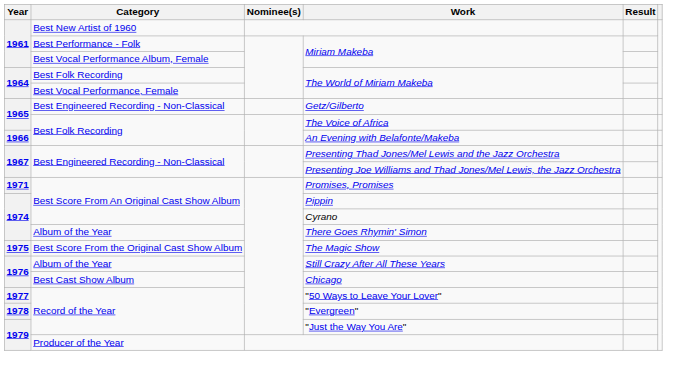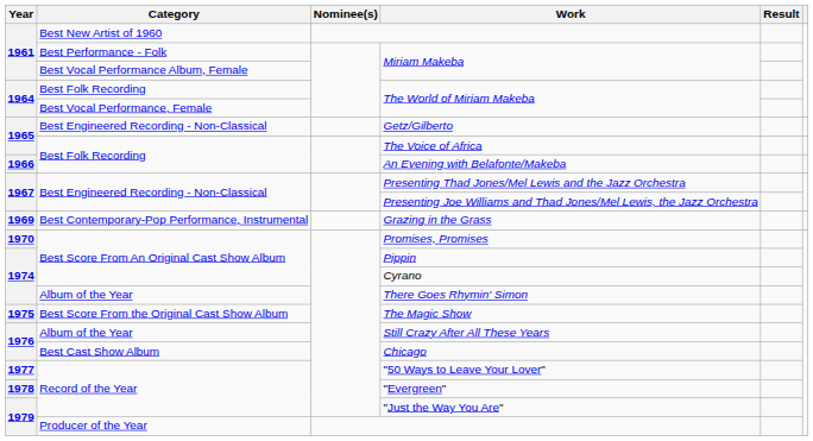+ row: 1969 | Best Contemporary-Pop Performance, Instrumental | Grazing in the Grass
Promises, Promises | Year: 1971 -> 1970
